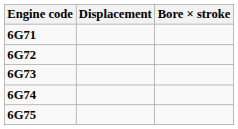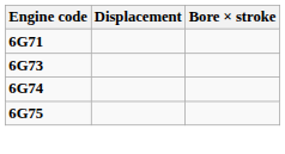- row: 6G72
